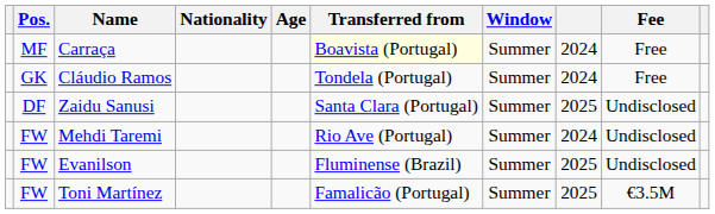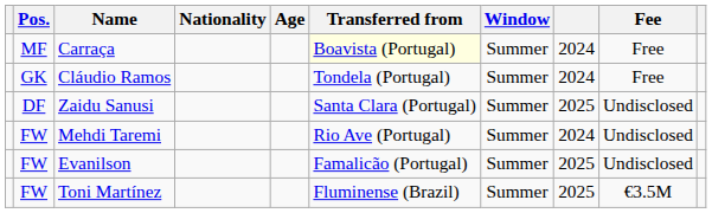Evanilson | Transferred from: Fluminense (Brazil) -> Famalicão (Portugal)
Toni Martínez | Transferred from: Famalicão (Portugal) -> Fluminense (Brazil)
